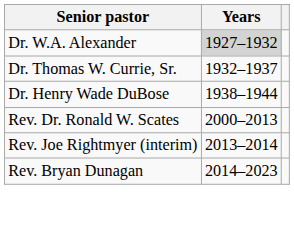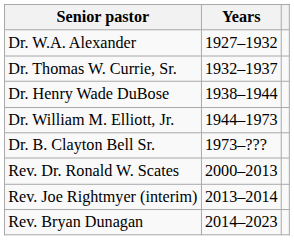Dr. W.A. Alexander | Years: lightgrey background -> no background
+ row: Dr. William M. Elliott, Jr. | 1944–1973
+ row: Dr. B. Clayton Bell Sr. | 1973–???
